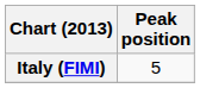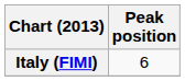Italy (FIMI) | Peak position: 5 -> 6
